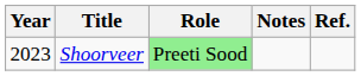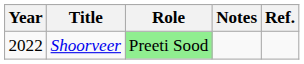Shoorveer | Year: 2023 -> 2022
